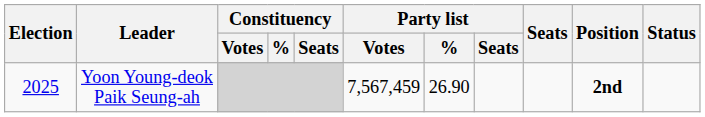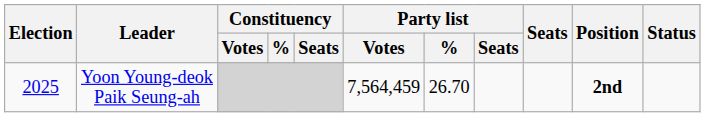Yoon Young-deok Paik Seung-ah | Party list / Votes: 7,567,459 -> 7,564,459
Yoon Young-deok Paik Seung-ah | Party list / %: 26.90 -> 26.70
